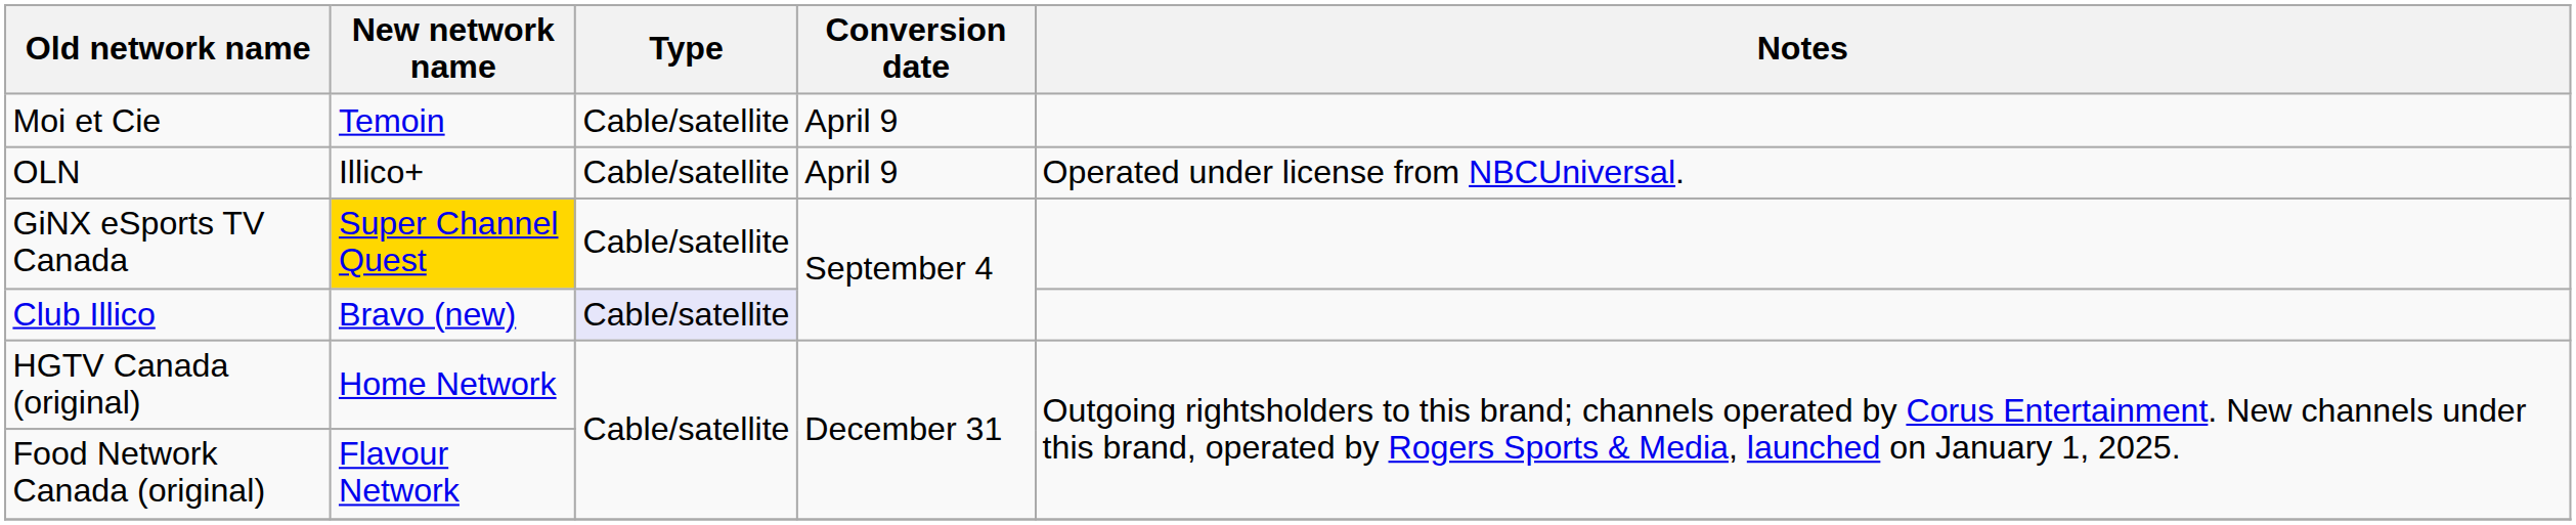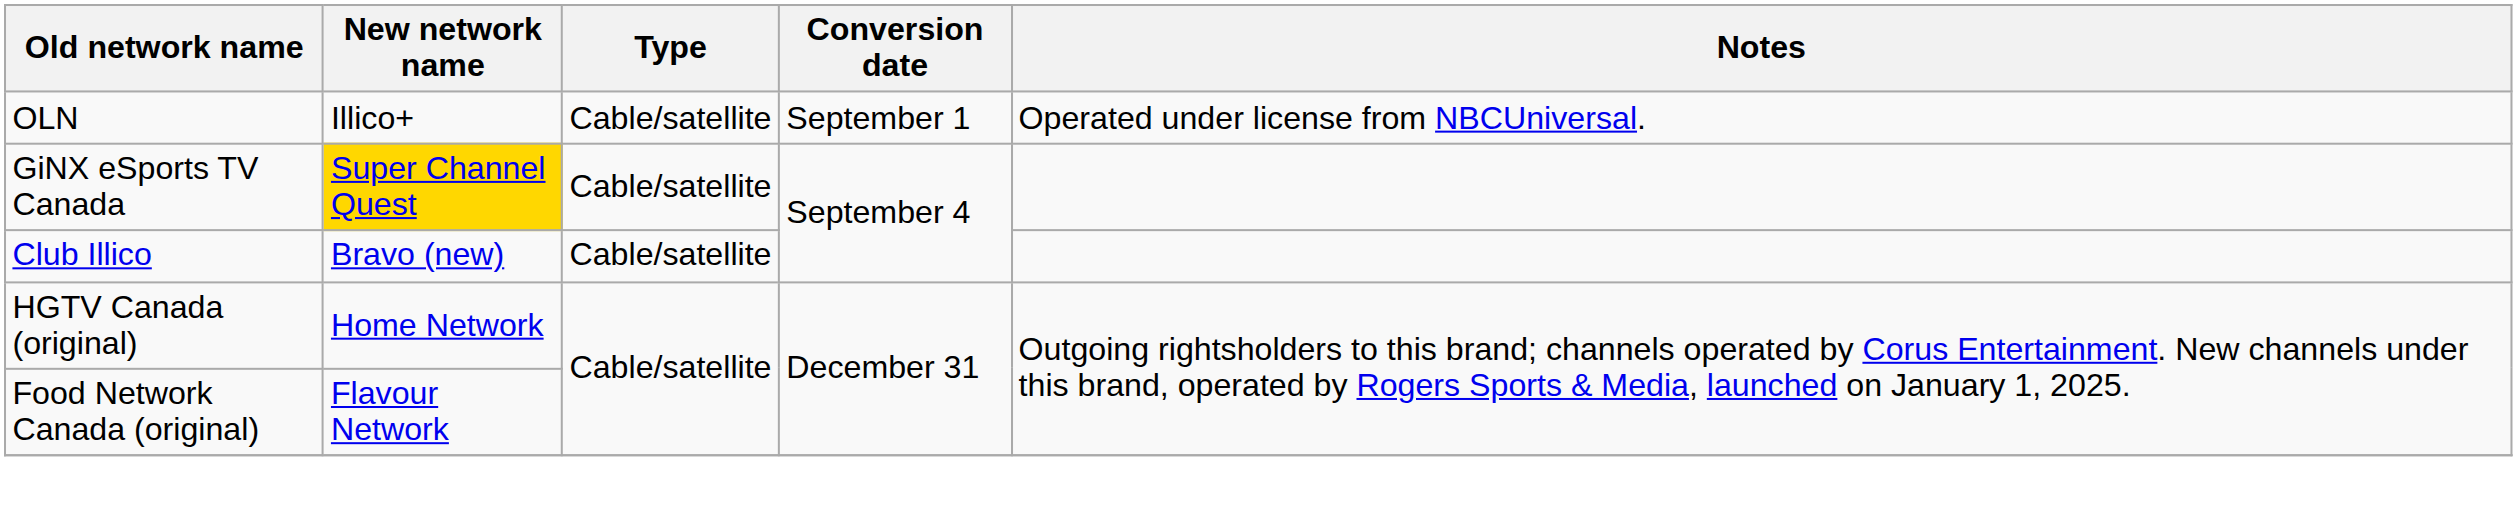- row: Moi et Cie | Temoin | Cable/satellite | April 9
OLN | Conversion date: April 9 -> September 1
Club Illico | Type: lavender background -> no background
